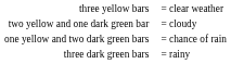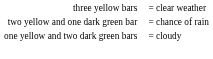two yellow and one dark green bar | column 5: = cloudy -> = chance of rain
one yellow and two dark green bars | column 5: = chance of rain -> = cloudy
- row: three dark green bars | = rainy
